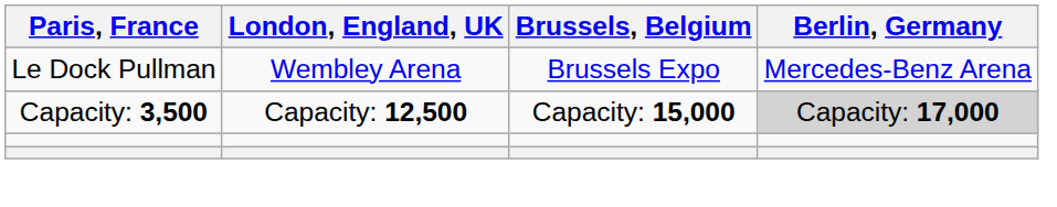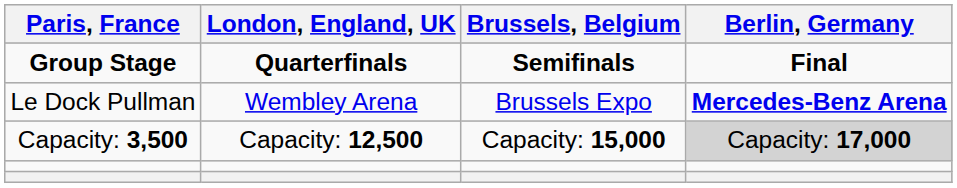+ row: Group Stage | Quarterfinals | Semifinals | Final
Le Dock Pullman | Berlin, Germany: normal -> bold
